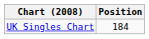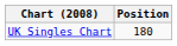UK Singles Chart | Position: 184 -> 180
